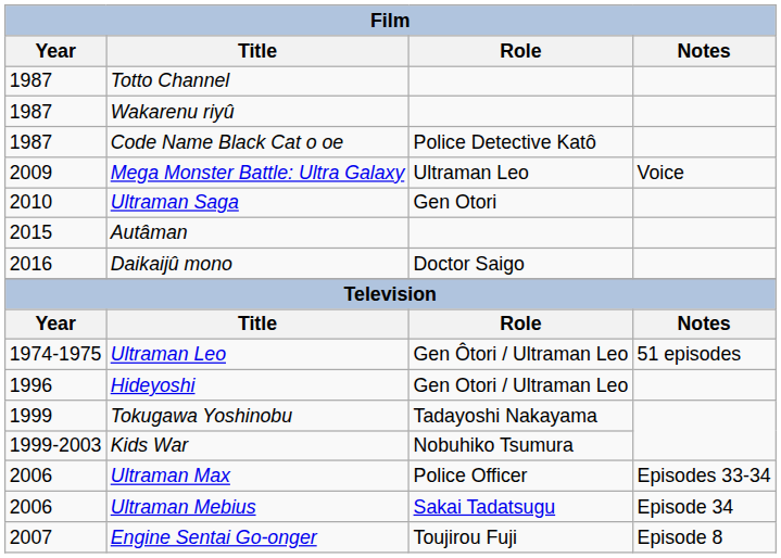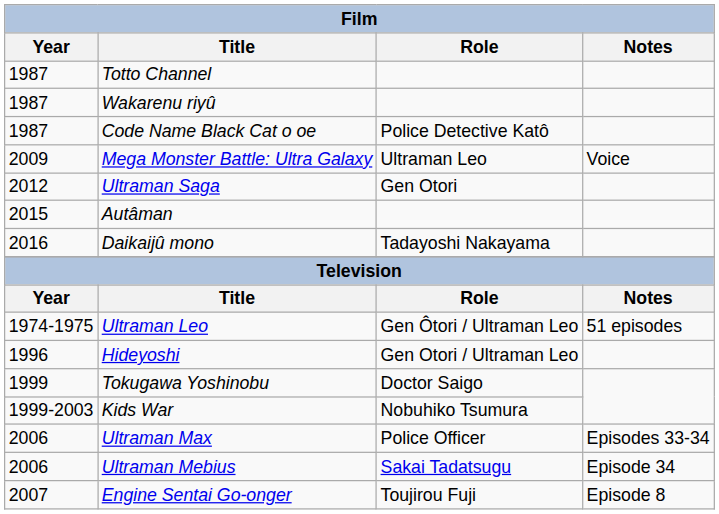Ultraman Saga | Film / Year: 2010 -> 2012
Daikaijû mono | Film / Role: Doctor Saigo -> Tadayoshi Nakayama
Tokugawa Yoshinobu | Film / Role: Tadayoshi Nakayama -> Doctor Saigo
